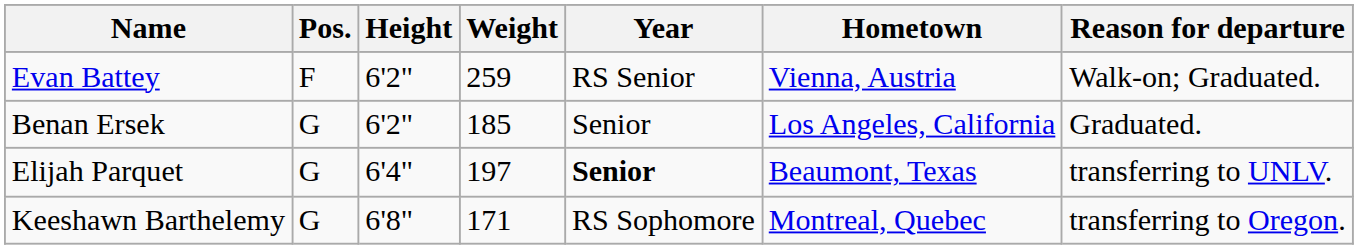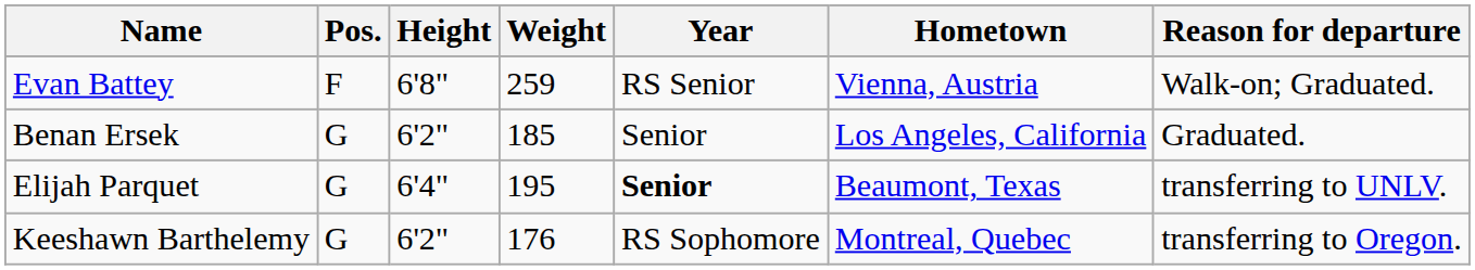Evan Battey | Height: 6'2" -> 6'8"
Elijah Parquet | Weight: 197 -> 195
Keeshawn Barthelemy | Height: 6'8" -> 6'2"
Keeshawn Barthelemy | Weight: 171 -> 176
